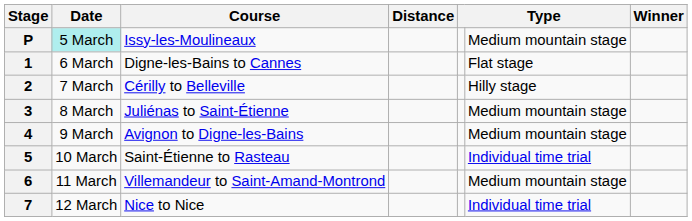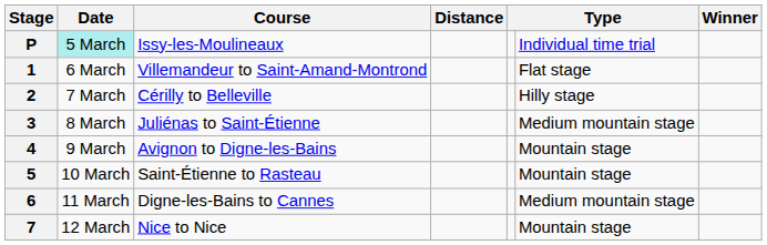P | column 6: Medium mountain stage -> Individual time trial
1 | Course: Digne-les-Bains to Cannes -> Villemandeur to Saint-Amand-Montrond
4 | column 6: Medium mountain stage -> Mountain stage
5 | column 6: Individual time trial -> Mountain stage
6 | Course: Villemandeur to Saint-Amand-Montrond -> Digne-les-Bains to Cannes
7 | column 6: Individual time trial -> Mountain stage
